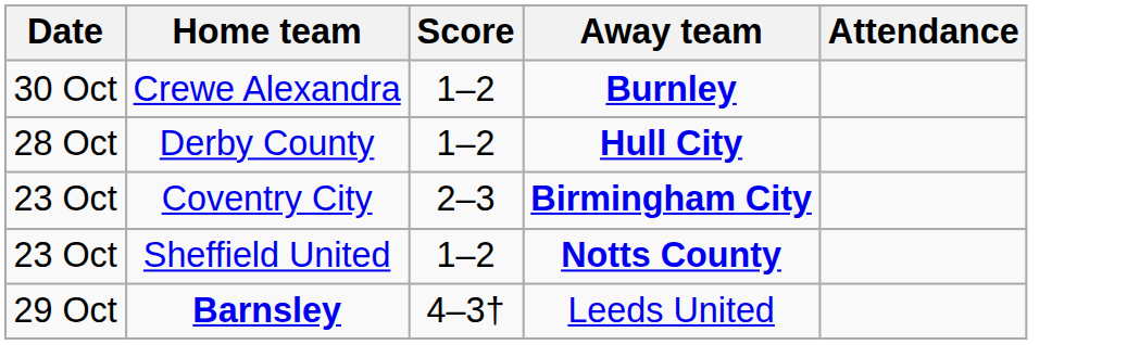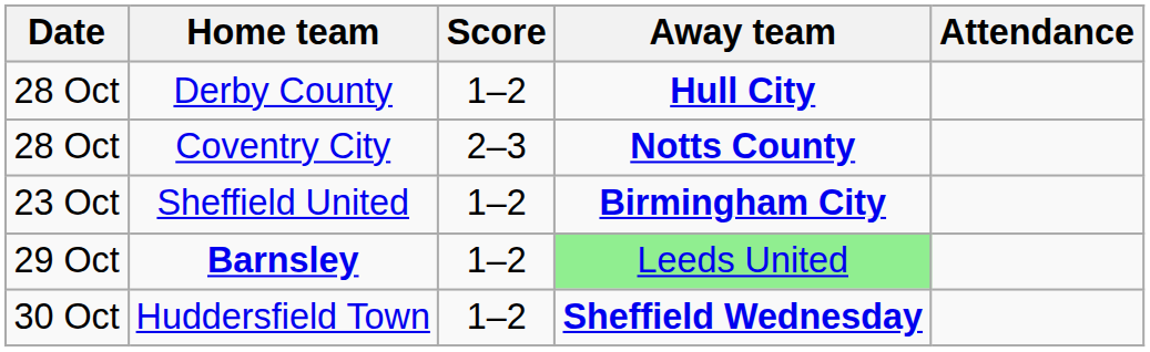- row: 30 Oct | Crewe Alexandra | 1–2 | Burnley
Coventry City | Date: 23 Oct -> 28 Oct
Coventry City | Away team: Birmingham City -> Notts County
Sheffield United | Away team: Notts County -> Birmingham City
Barnsley | Score: 4–3† -> 1–2
Barnsley | Away team: no background -> lightgreen background
+ row: 30 Oct | Huddersfield Town | 1–2 | Sheffield Wednesday
